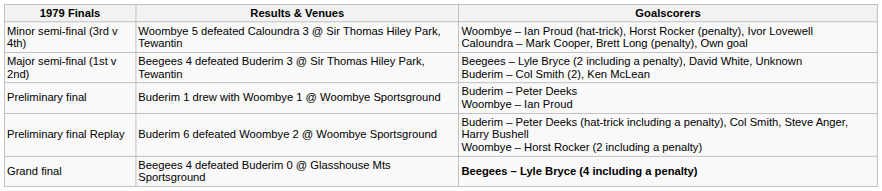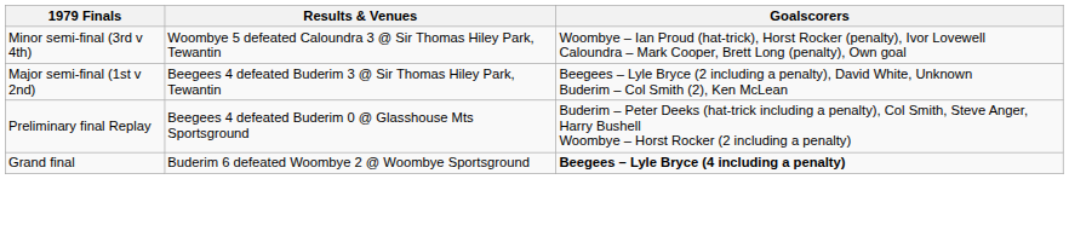- row: Preliminary final | Buderim 1 drew with Woombye 1 @ Woombye Sportsground | Buderim – Peter Deeks Woombye – Ian Proud
Preliminary final Replay | Results & Venues: Buderim 6 defeated Woombye 2 @ Woombye Sportsground -> Beegees 4 defeated Buderim 0 @ Glasshouse Mts Sportsground
Grand final | Results & Venues: Beegees 4 defeated Buderim 0 @ Glasshouse Mts Sportsground -> Buderim 6 defeated Woombye 2 @ Woombye Sportsground
